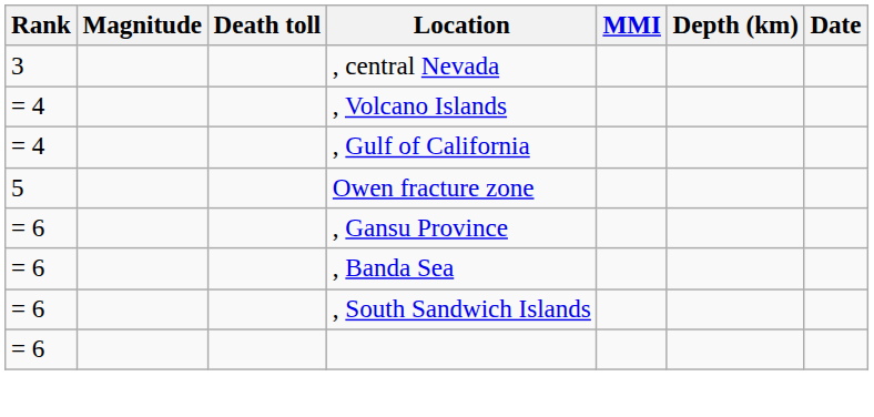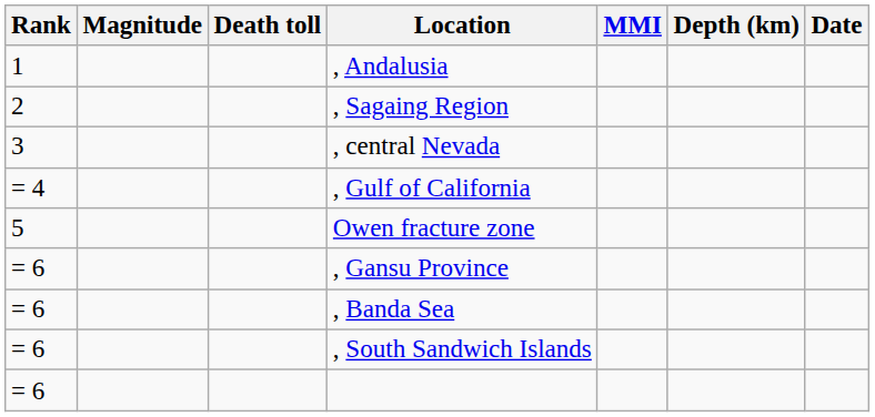+ row: 1 | , Andalusia
+ row: 2 | , Sagaing Region
- row: = 4 | , Volcano Islands
